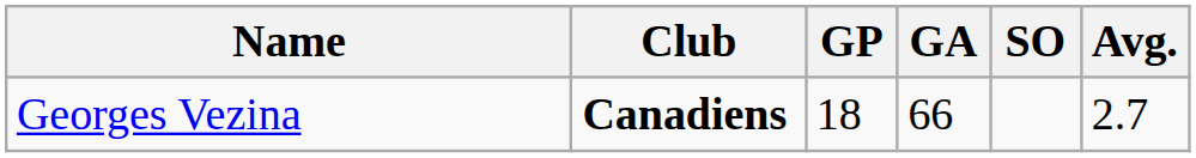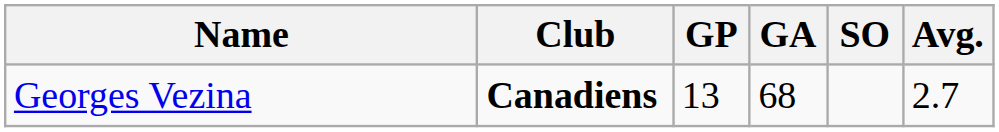Georges Vezina | GP: 18 -> 13
Georges Vezina | GA: 66 -> 68
